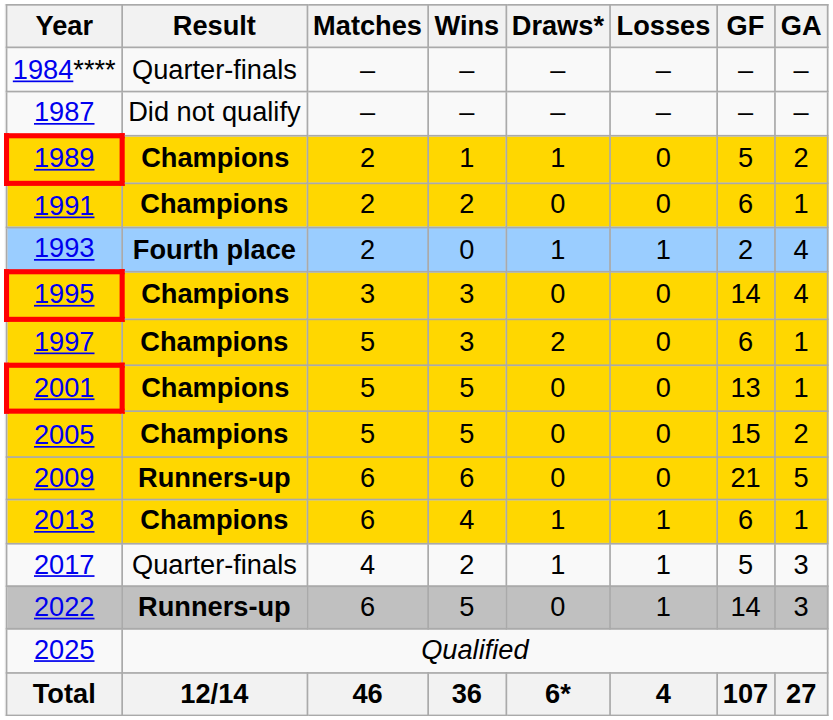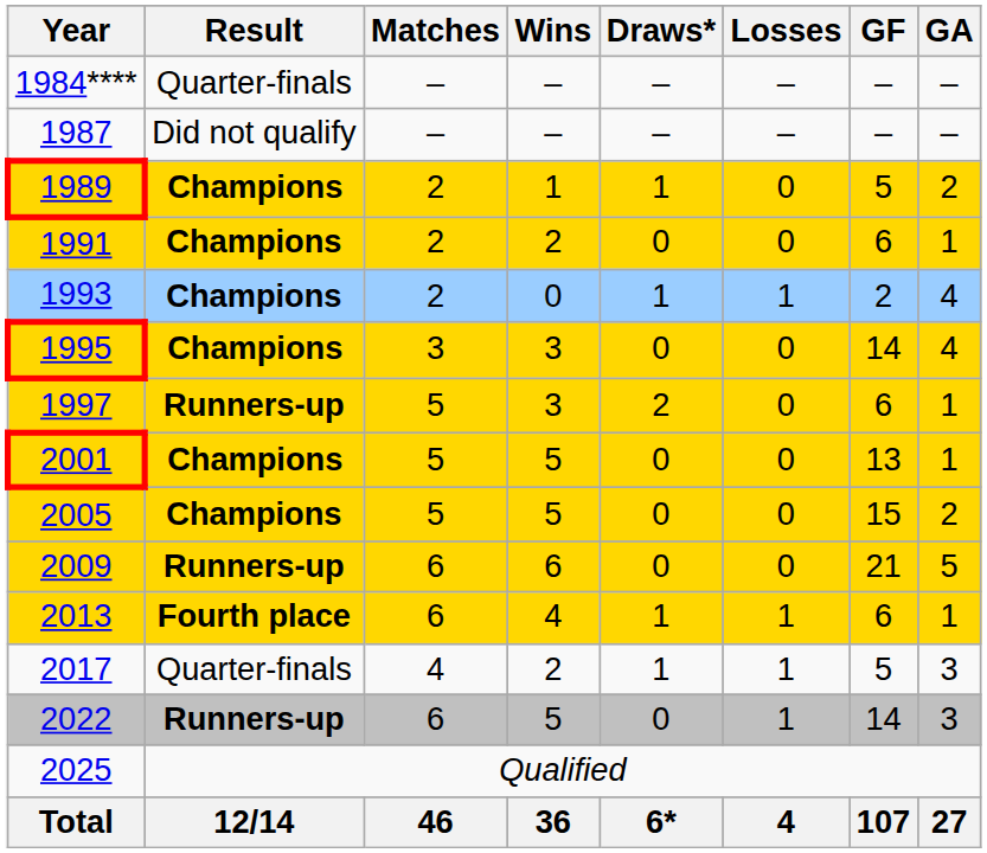1993 | Result: Fourth place -> Champions
1997 | Result: Champions -> Runners-up
2013 | Result: Champions -> Fourth place
